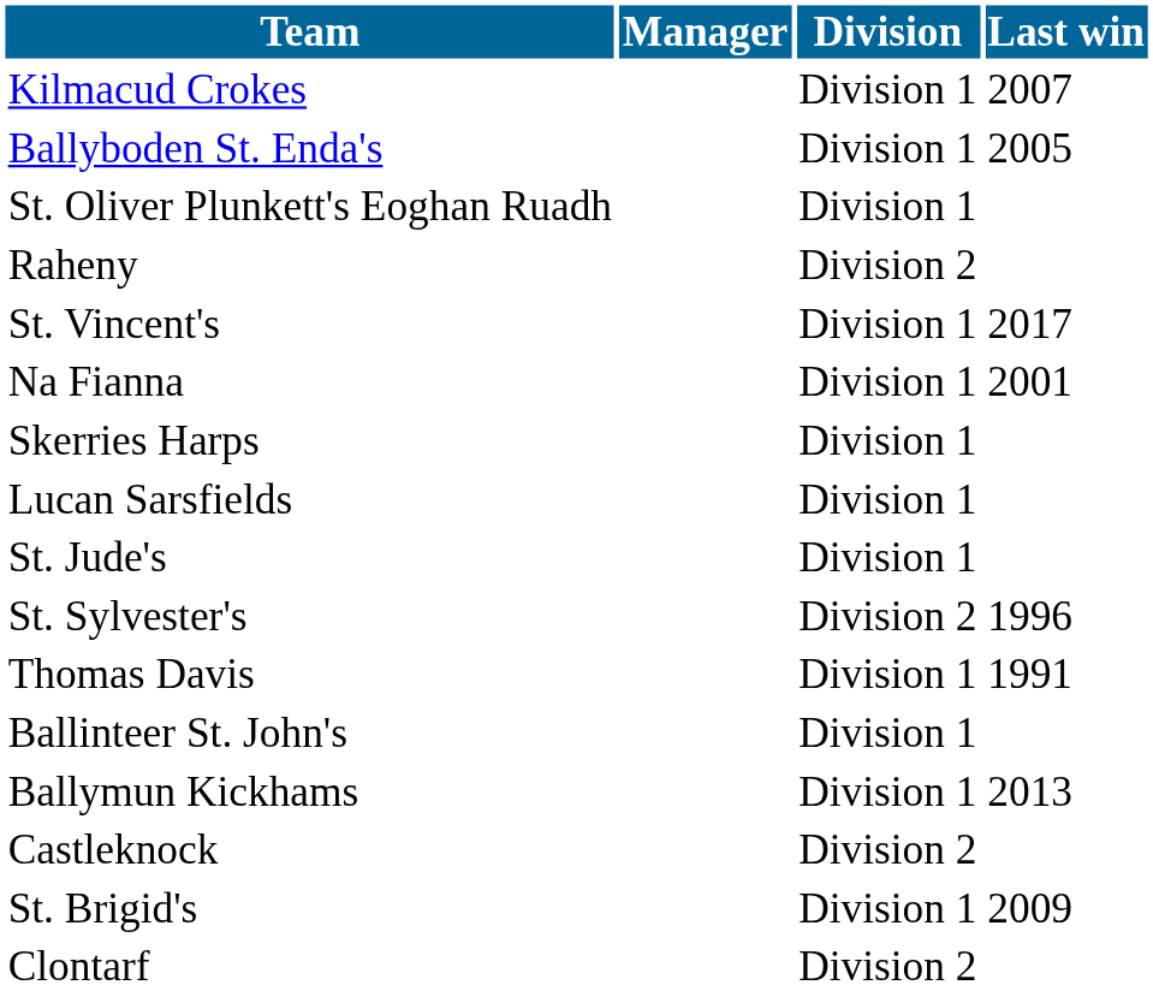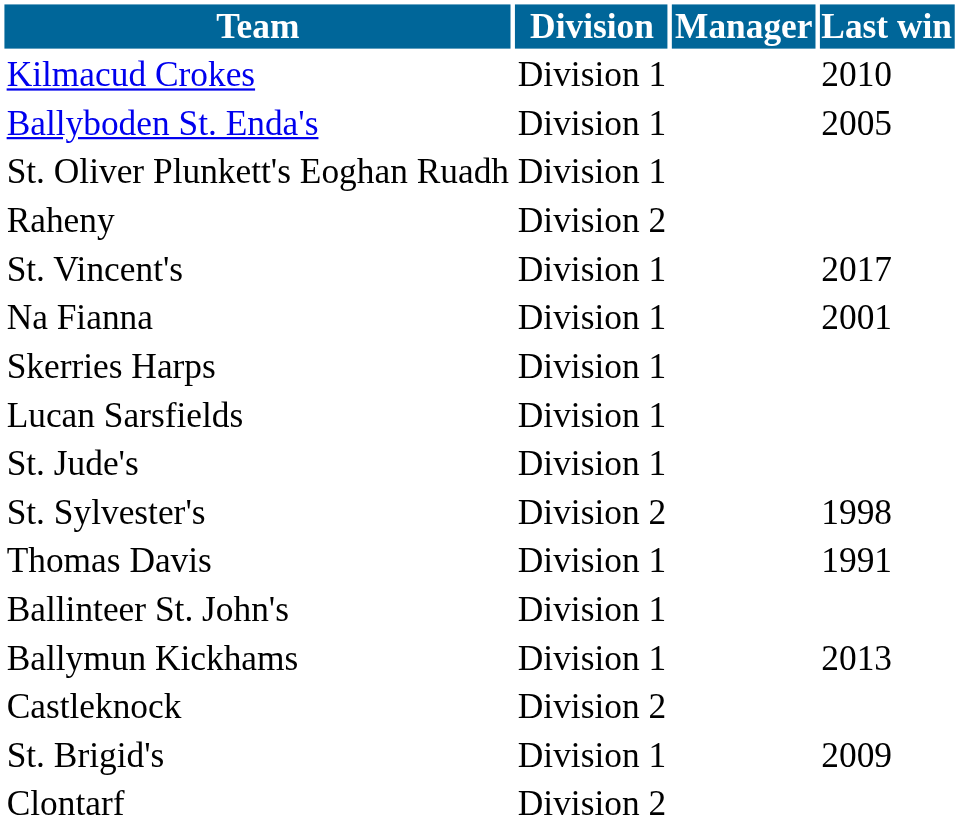columns swapped: Division <-> Manager
Kilmacud Crokes | Last win: 2007 -> 2010
St. Sylvester's | Last win: 1996 -> 1998
